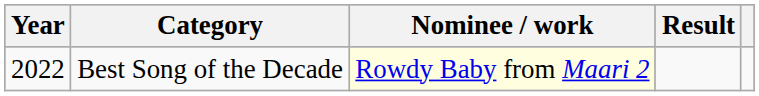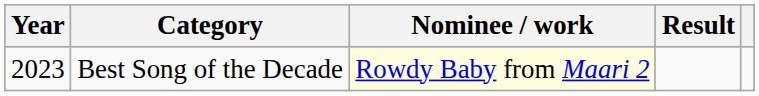Best Song of the Decade | Year: 2022 -> 2023
